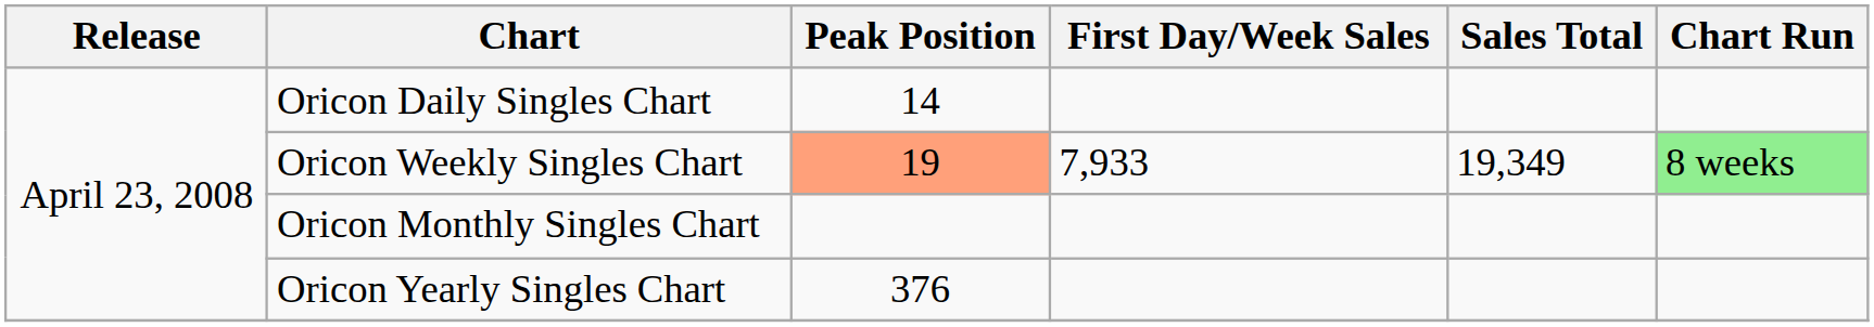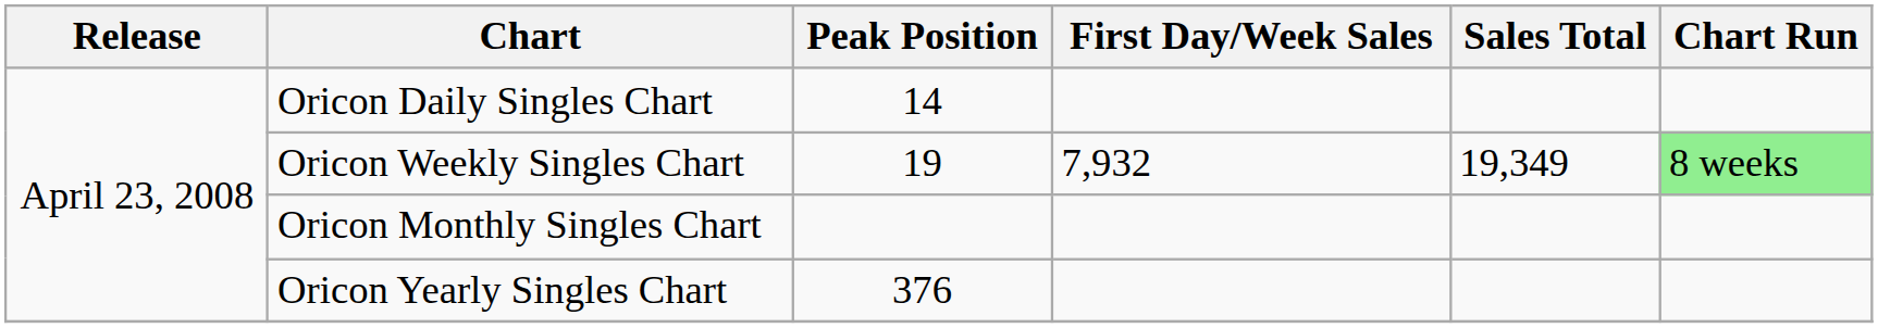Oricon Weekly Singles Chart | Peak Position: lightsalmon background -> no background
Oricon Weekly Singles Chart | First Day/Week Sales: 7,933 -> 7,932
